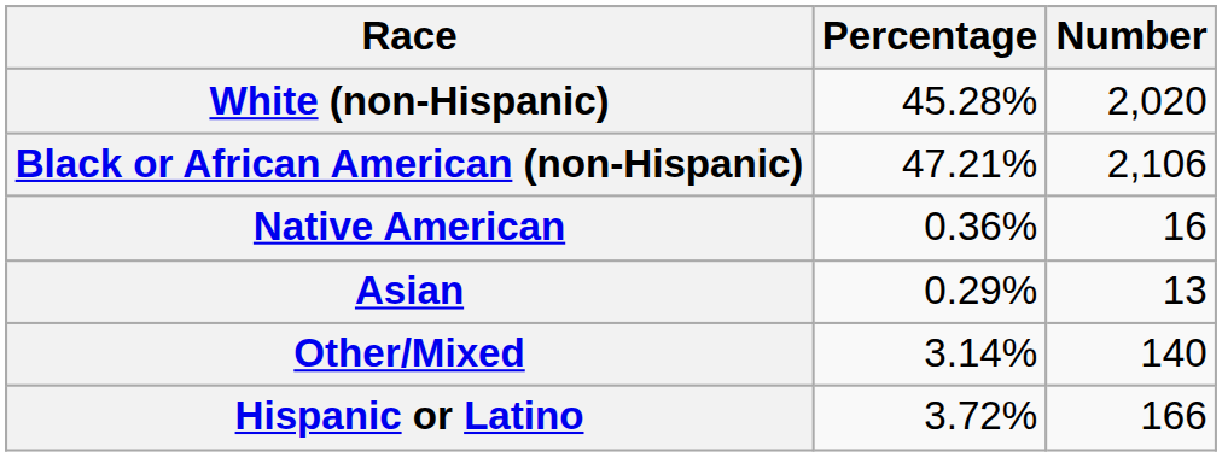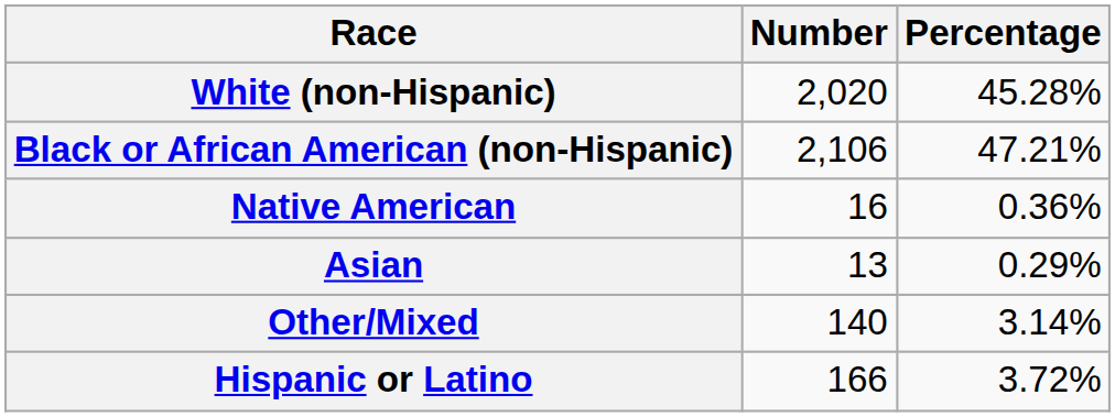columns swapped: Number <-> Percentage
